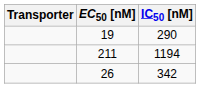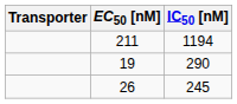rows swapped: 211 <-> 19
26 | IC50 [nM]: 342 -> 245
